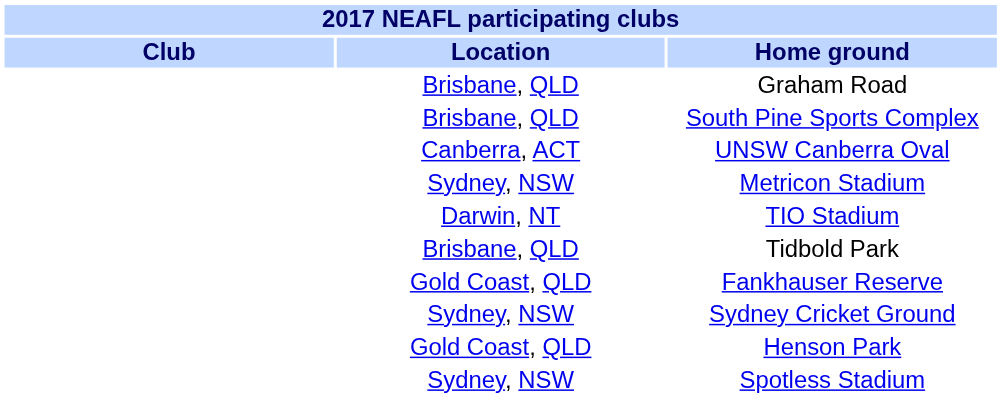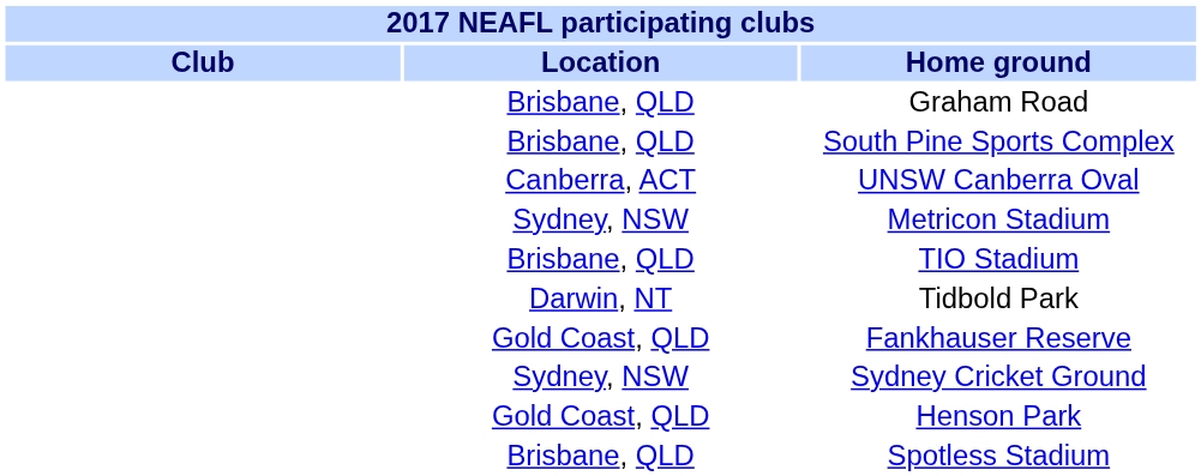TIO Stadium | Location: Darwin, NT -> Brisbane, QLD
Tidbold Park | Location: Brisbane, QLD -> Darwin, NT
Spotless Stadium | Location: Sydney, NSW -> Brisbane, QLD
